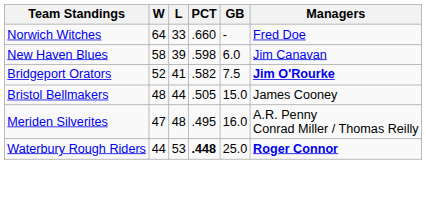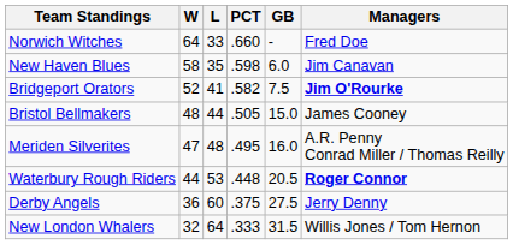New Haven Blues | L: 39 -> 35
Waterbury Rough Riders | PCT: bold -> normal
Waterbury Rough Riders | GB: 25.0 -> 20.5
+ row: Derby Angels | 36 | 60 | .375 | 27.5 | Jerry Denny
+ row: New London Whalers | 32 | 64 | .333 | 31.5 | Willis Jones / Tom Hernon
